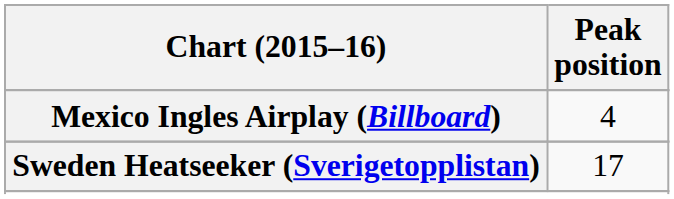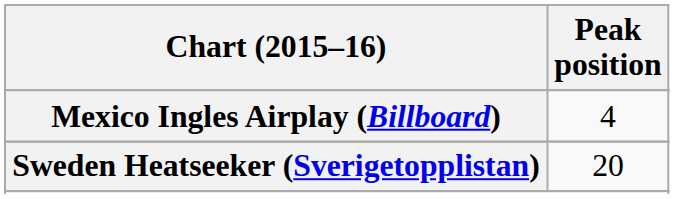Sweden Heatseeker (Sverigetopplistan) | Peak position: 17 -> 20
